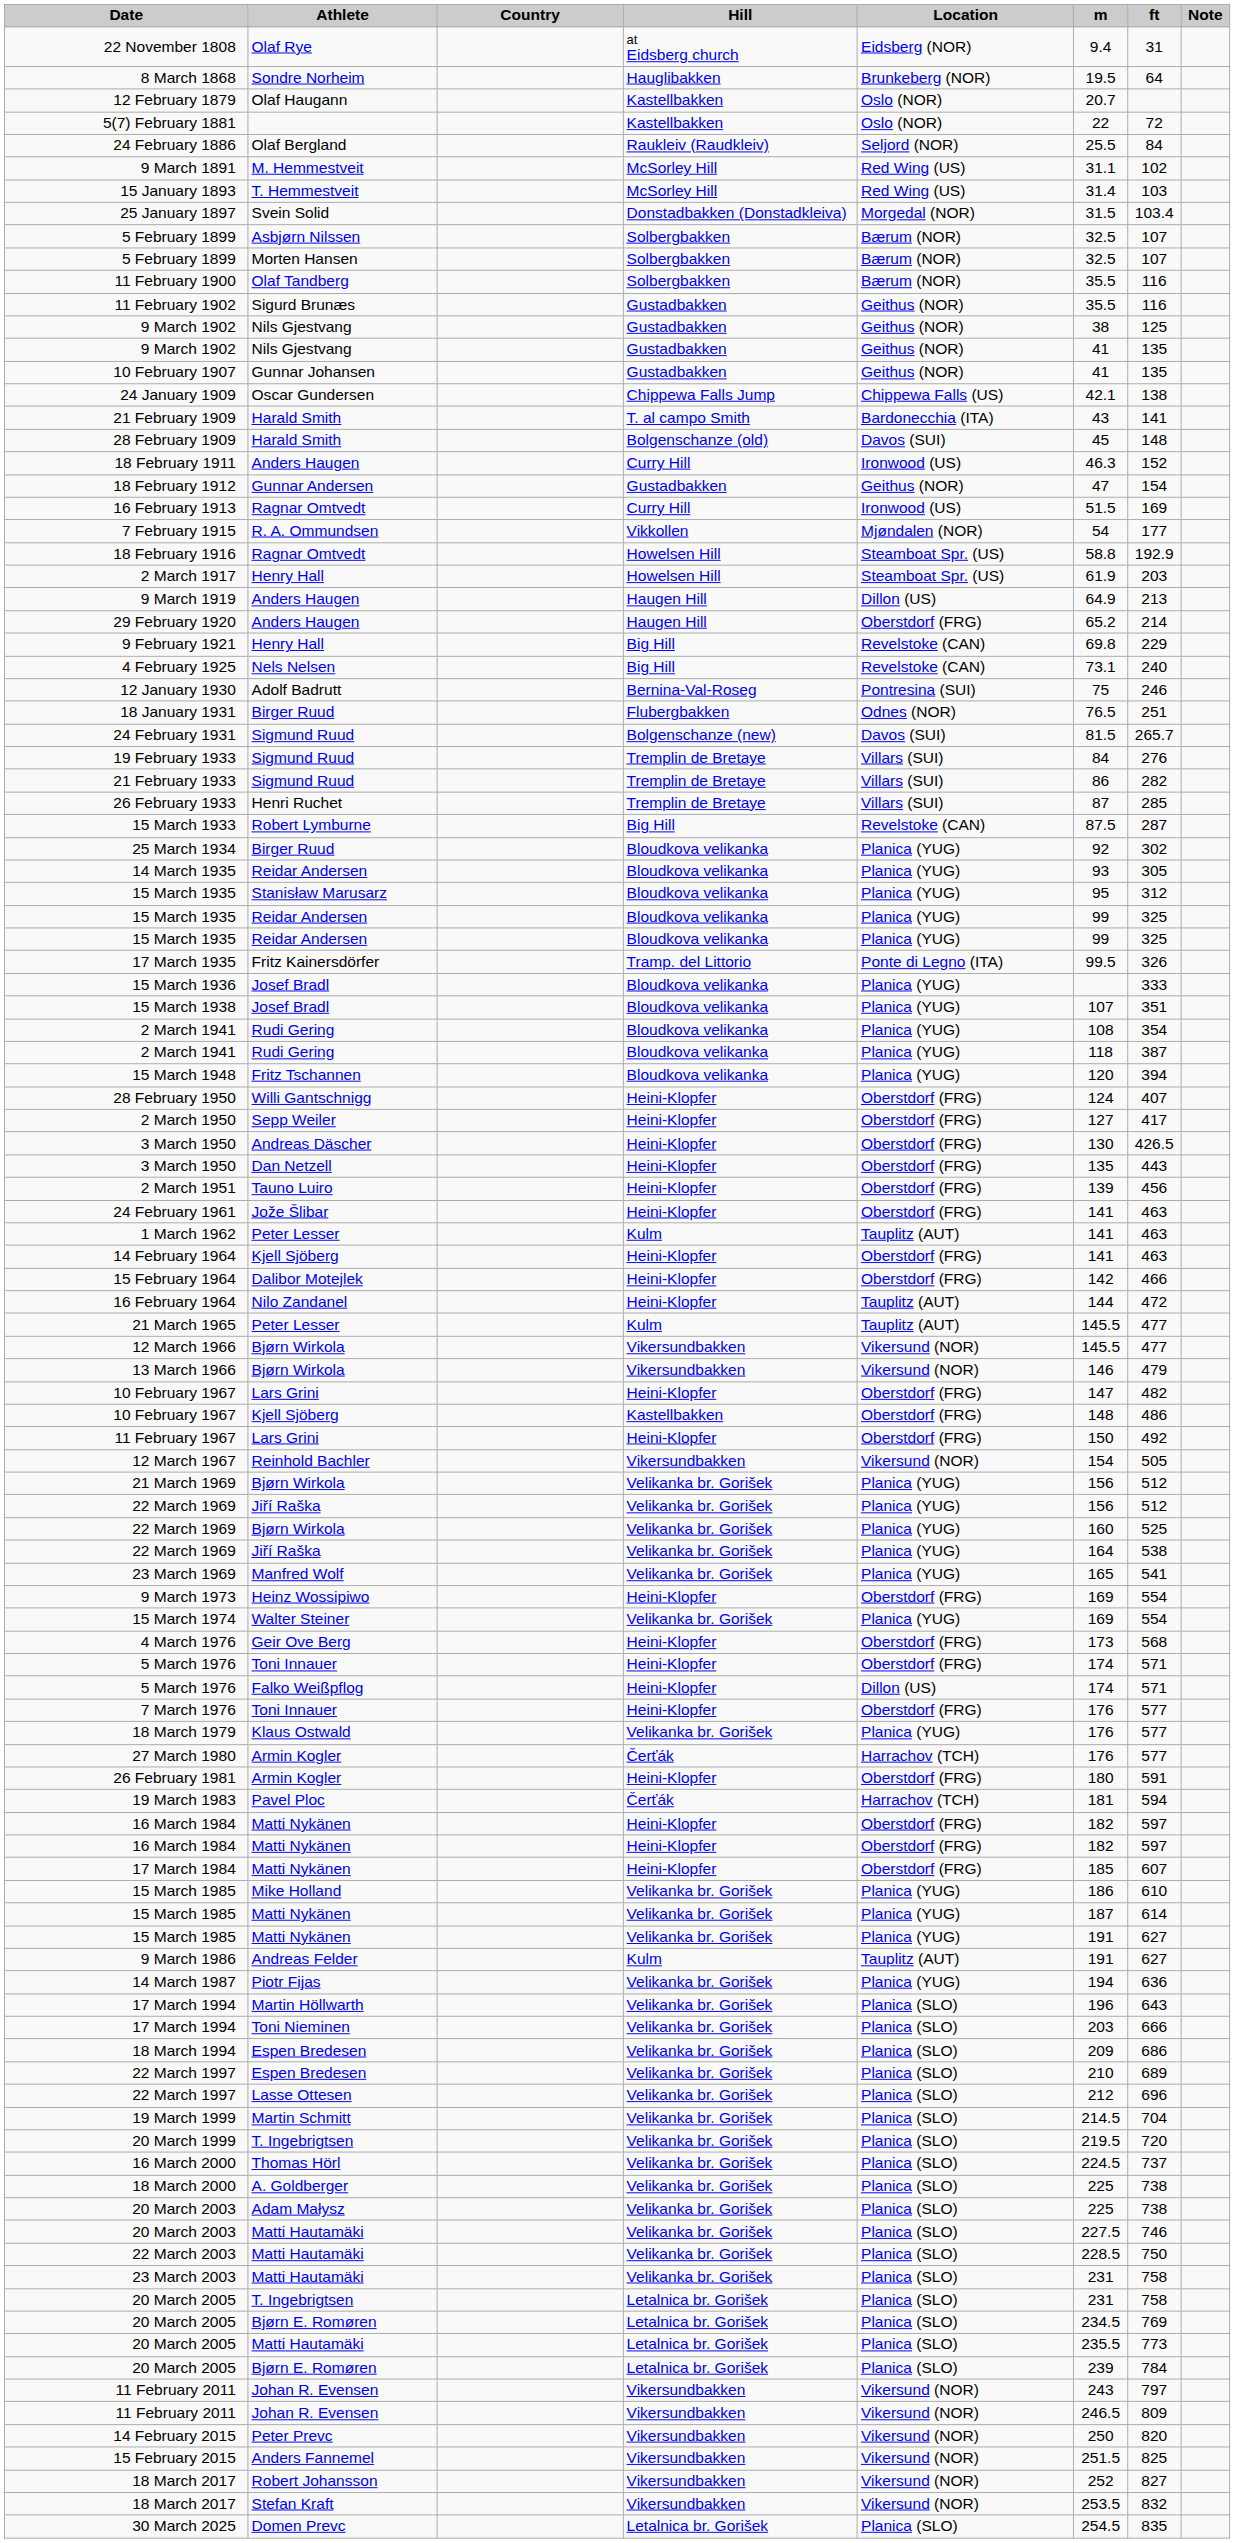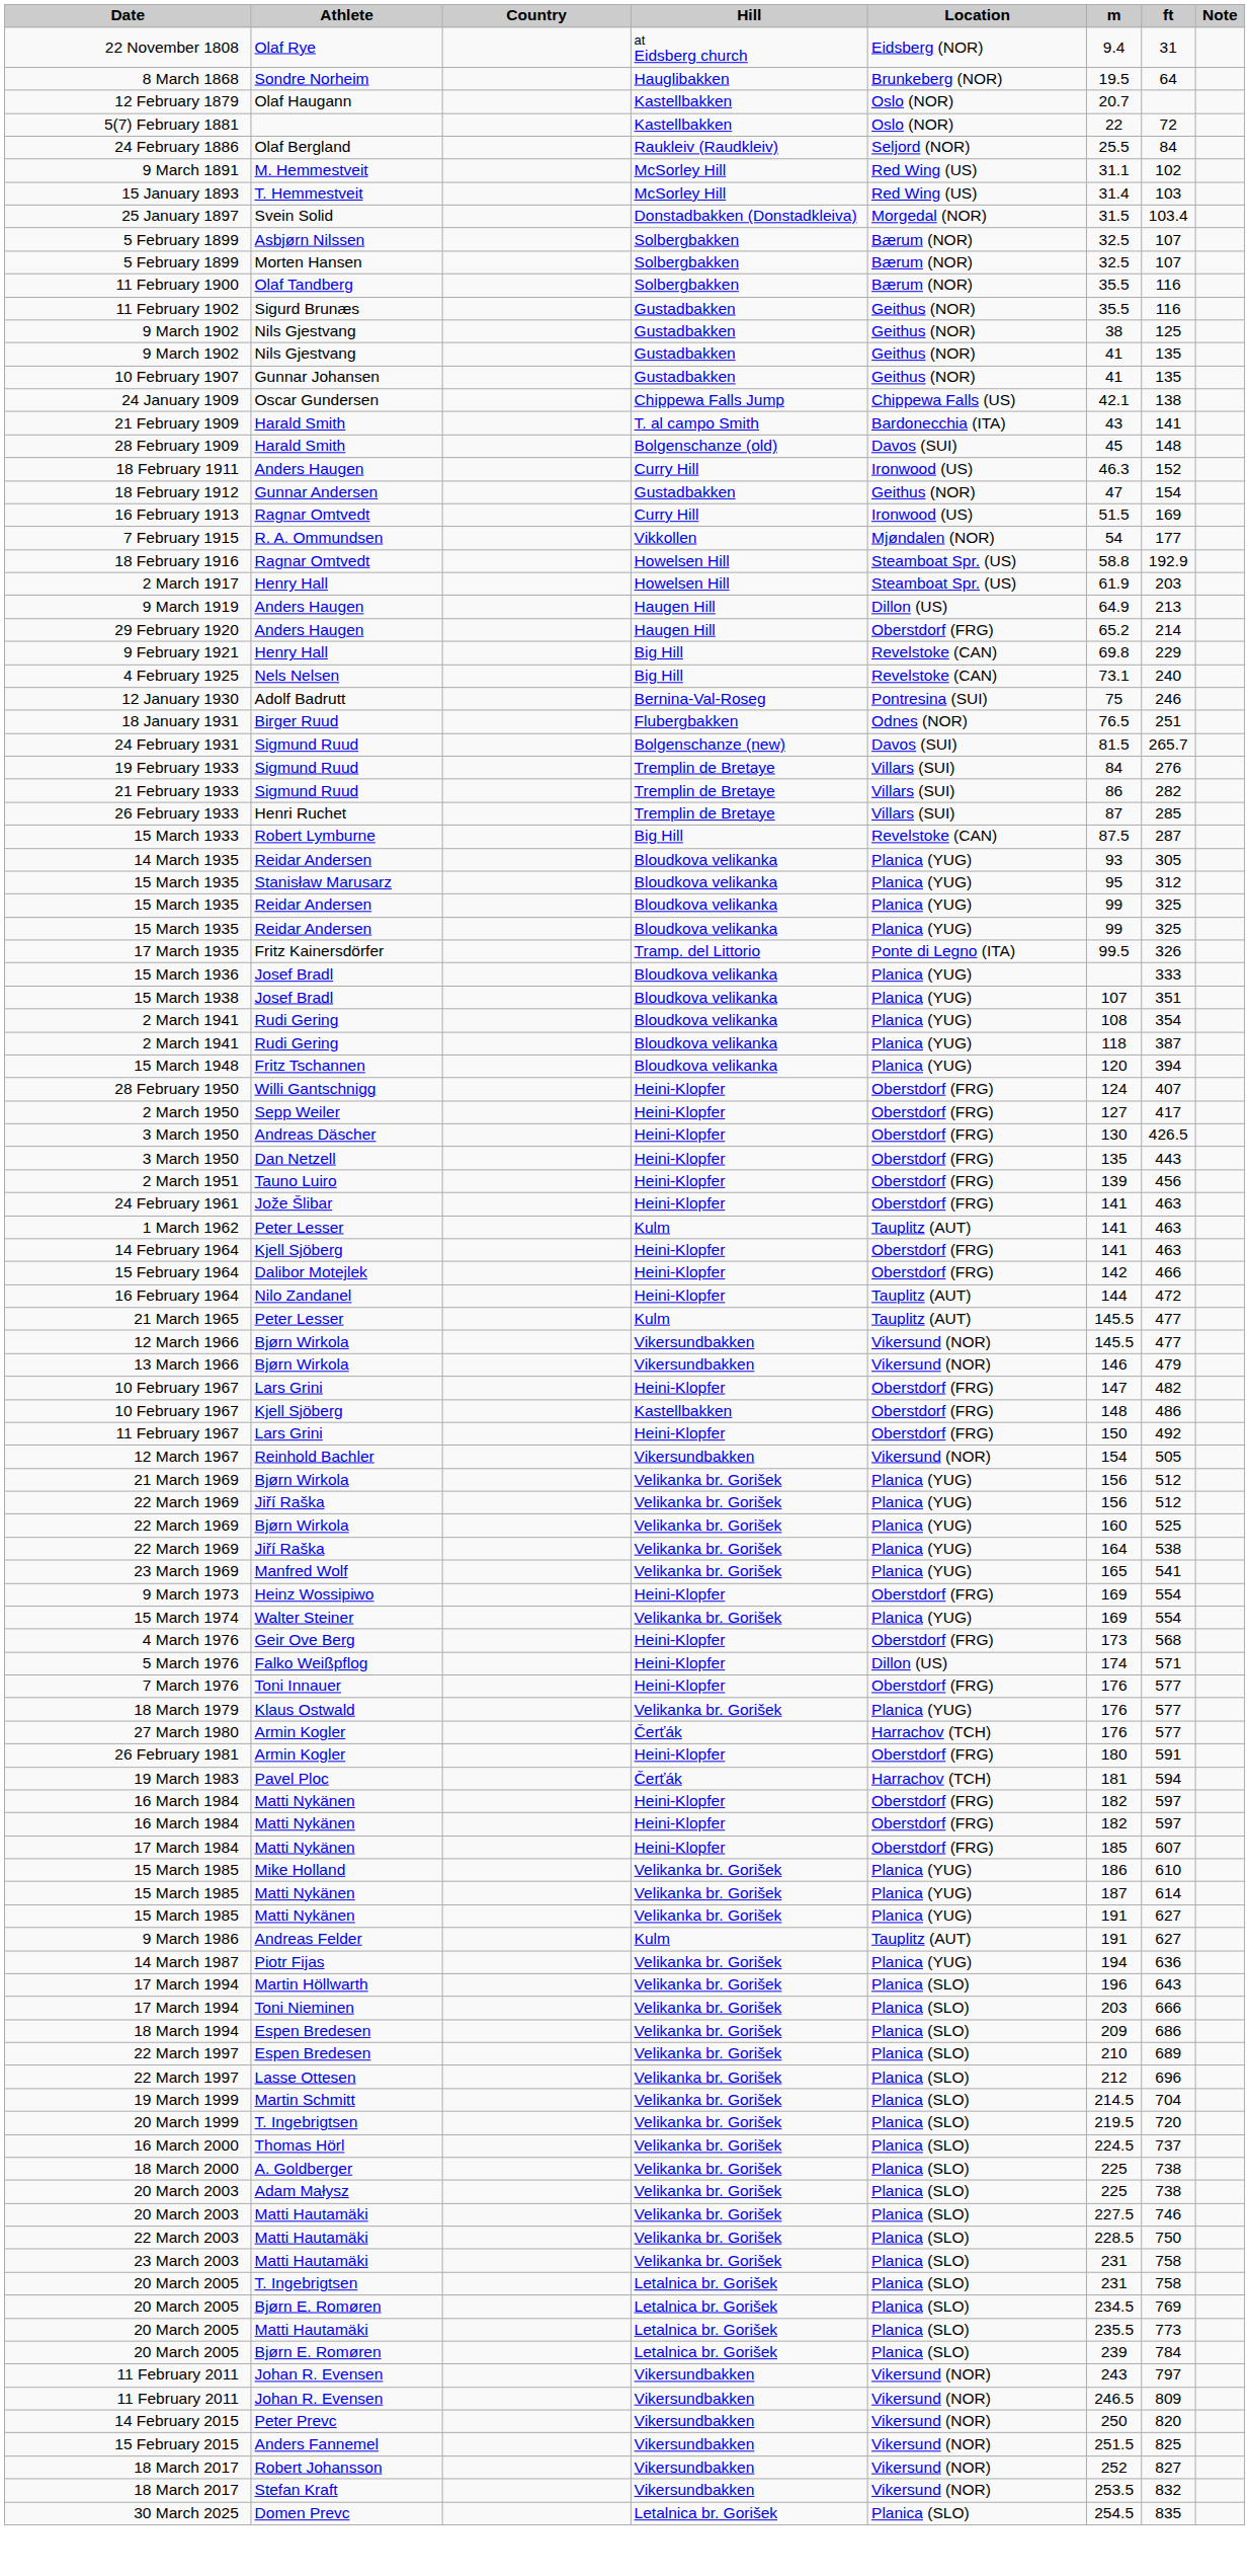- row: 25 March 1934 | Birger Ruud | Bloudkova velikanka | Planica (YUG) | 92 | 302
- row: 5 March 1976 | Toni Innauer | Heini-Klopfer | Oberstdorf (FRG) | 174 | 571
